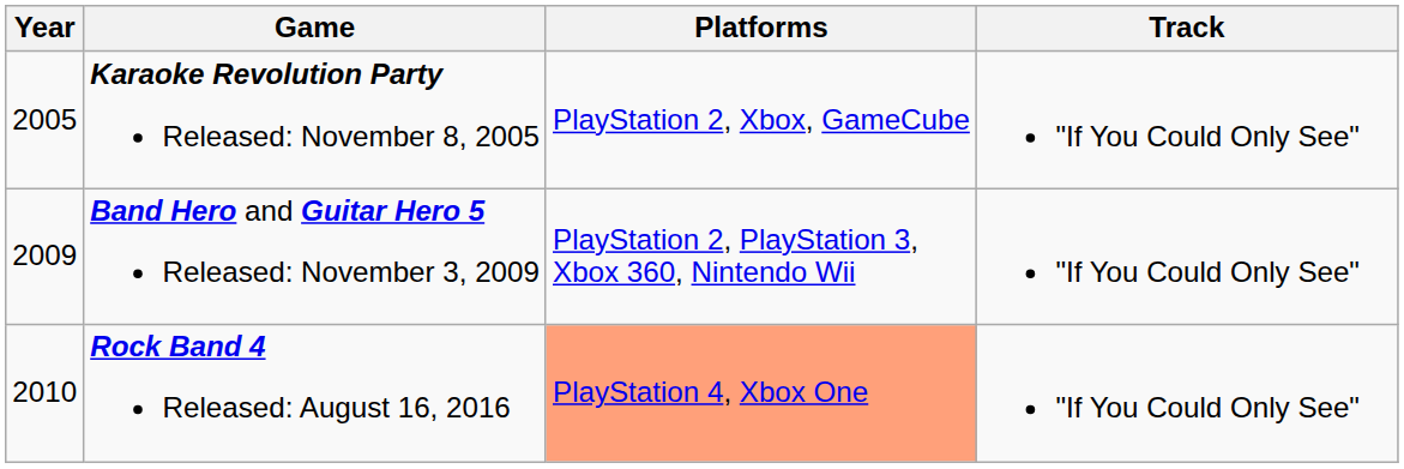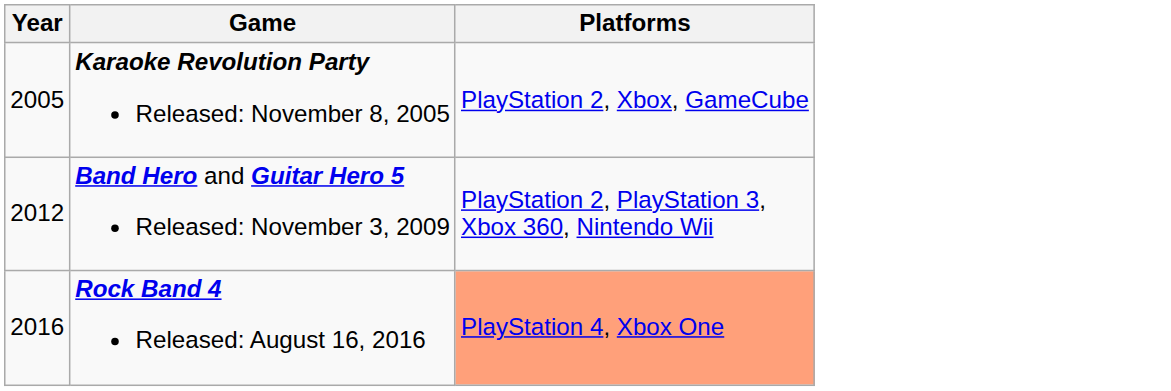- column: Track | "If You Could Only See" | "If You Could Only See" | "If You Could Only See"
Band Hero and Guitar Hero 5 Released: November 3, 2009 | Year: 2009 -> 2012
Rock Band 4 Released: August 16, 2016 | Year: 2010 -> 2016
